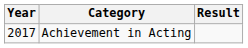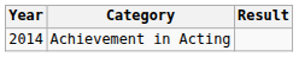Achievement in Acting | Year: 2017 -> 2014
